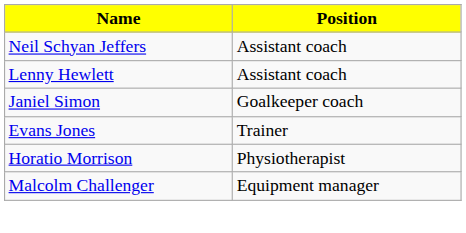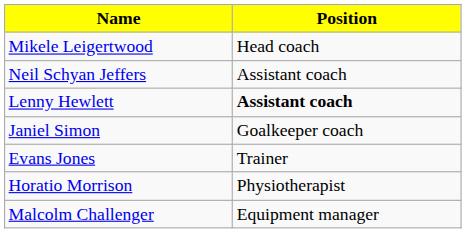+ row: Mikele Leigertwood | Head coach
Lenny Hewlett | Position: normal -> bold
